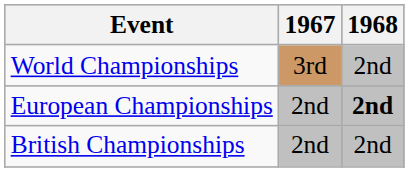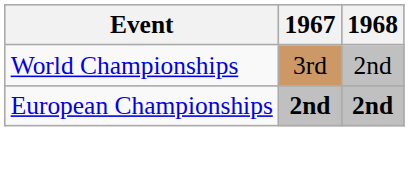European Championships | 1967: normal -> bold
- row: British Championships | 2nd | 2nd
